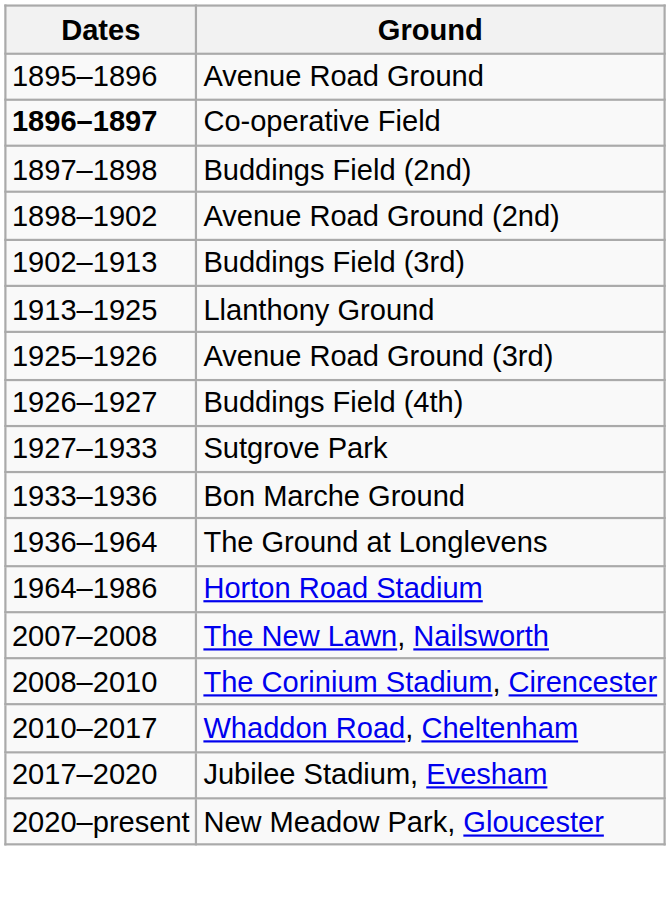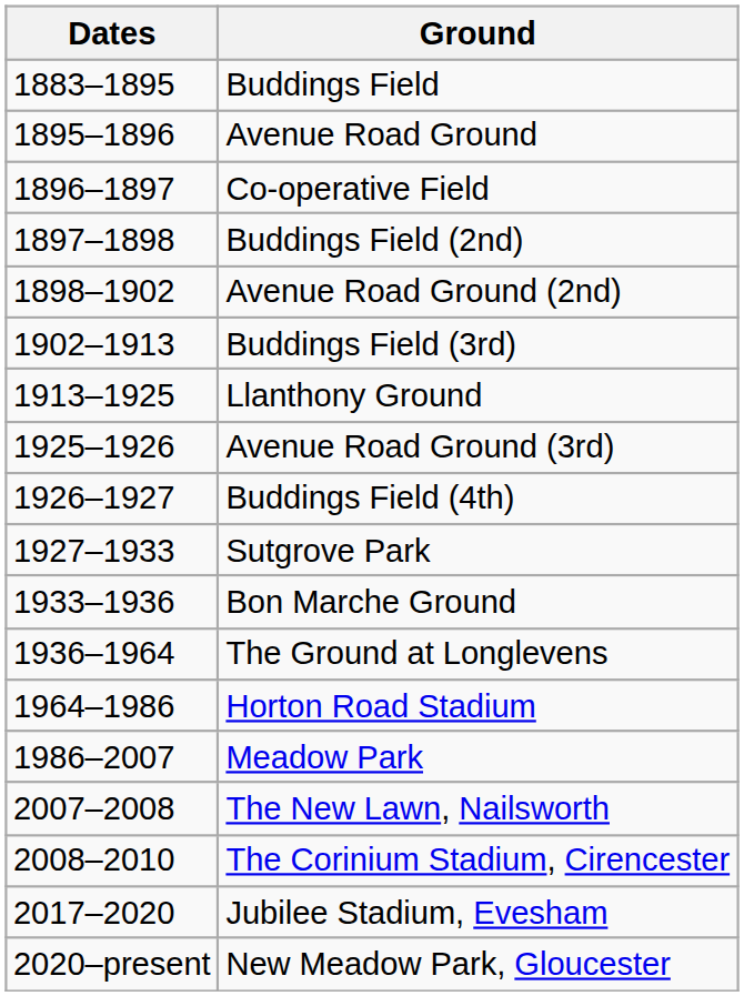+ row: 1883–1895 | Buddings Field
Co-operative Field | Dates: bold -> normal
+ row: 1986–2007 | Meadow Park
- row: 2010–2017 | Whaddon Road, Cheltenham
